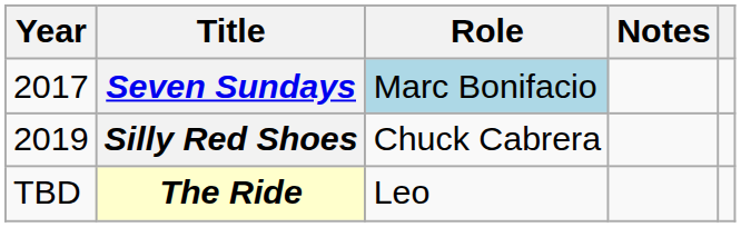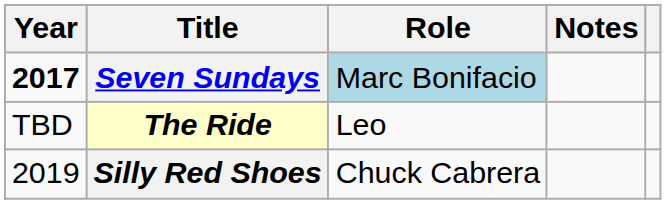Seven Sundays | Year: normal -> bold
rows swapped: Silly Red Shoes <-> The Ride
